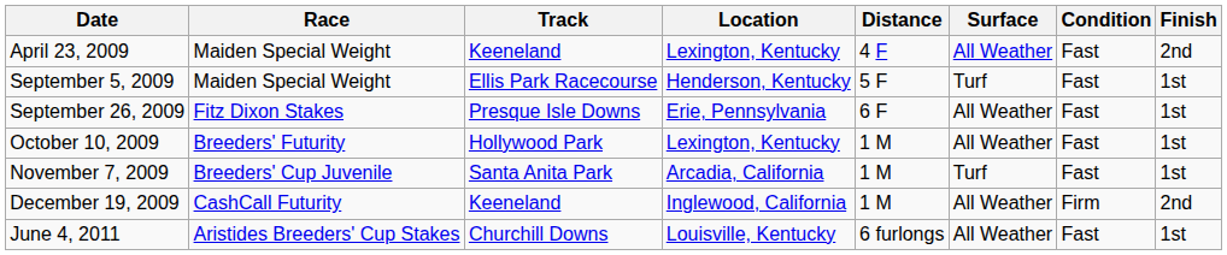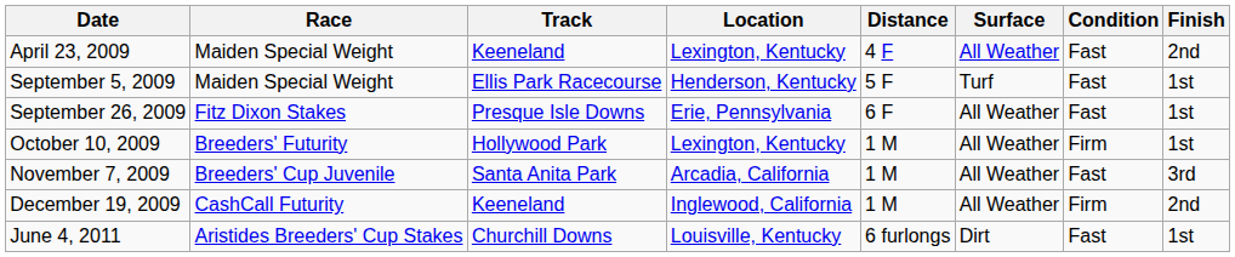October 10, 2009 | Condition: Fast -> Firm
November 7, 2009 | Surface: Turf -> All Weather
November 7, 2009 | Finish: 1st -> 3rd
June 4, 2011 | Surface: All Weather -> Dirt
